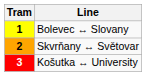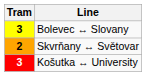Bolevec ↔ Slovany | Tram: 1 -> 3
